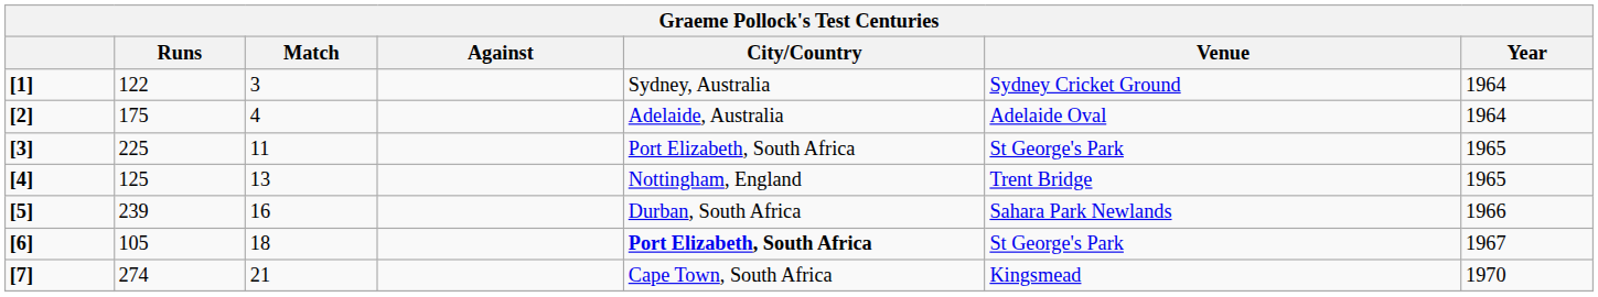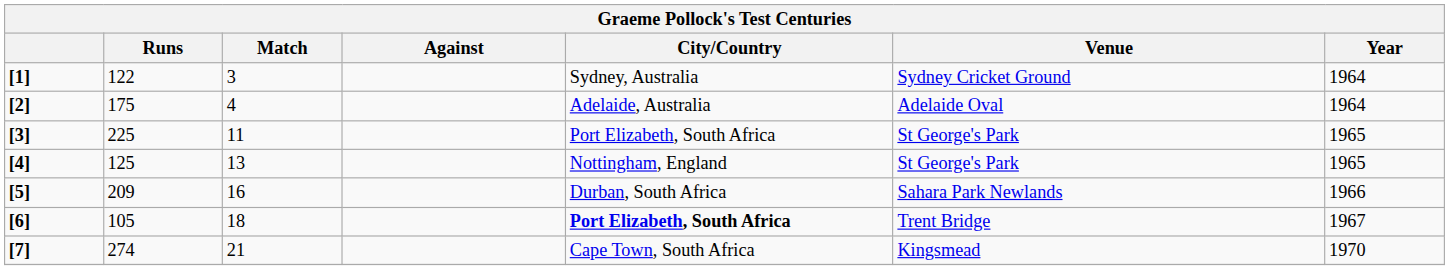[4] | Venue: Trent Bridge -> St George's Park
[5] | Runs: 239 -> 209
[6] | Venue: St George's Park -> Trent Bridge
